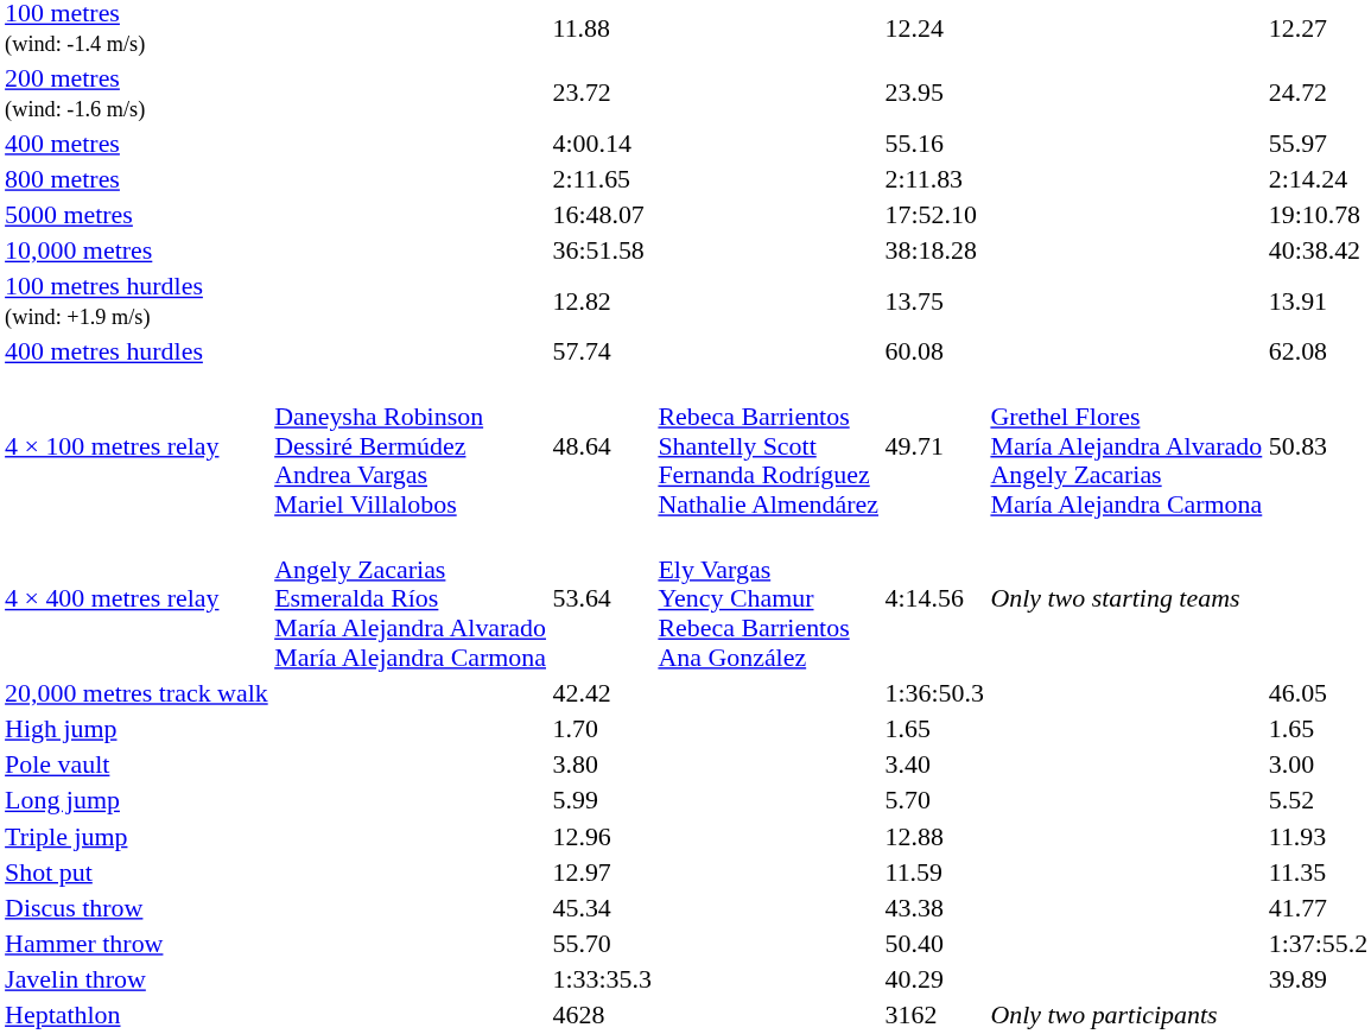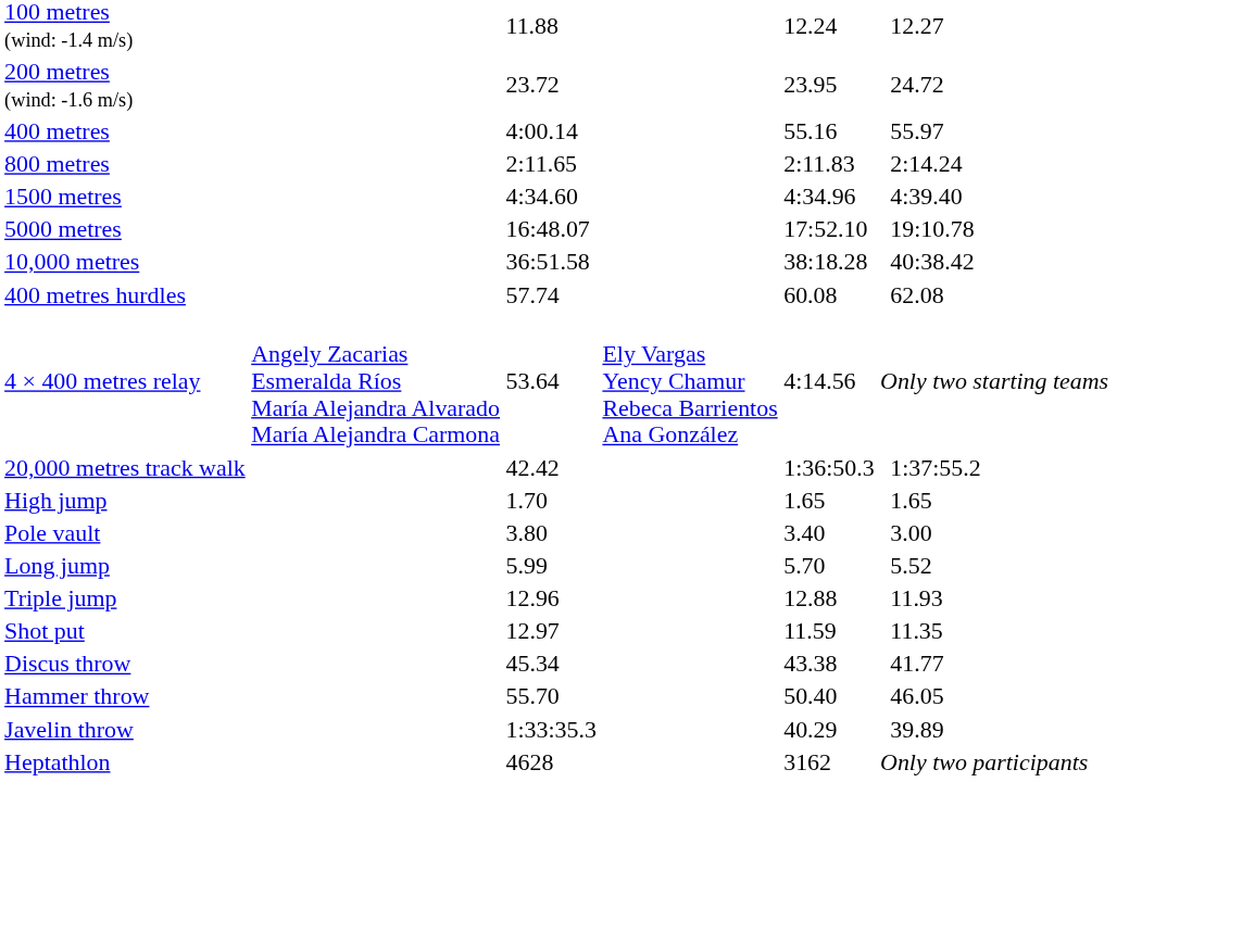+ row: 1500 metres | 4:34.60 | 4:34.96 | 4:39.40
- row: 100 metres hurdles (wind: +1.9 m/s) | 12.82 | 13.75 | 13.91
- row: 4 × 100 metres relay | Daneysha Robinson Dessiré Bermúdez Andrea Vargas Mariel Villalobos | 48.64 | Rebeca Barrientos Shantelly Scott Fernanda Rodríguez Nathalie Almendárez | 49.71 | Grethel Flores María Alejandra Alvarado Angely Zacarias María Alejandra Carmona | 50.83
20,000 metres track walk | column 7: 46.05 -> 1:37:55.2
Hammer throw | column 7: 1:37:55.2 -> 46.05
